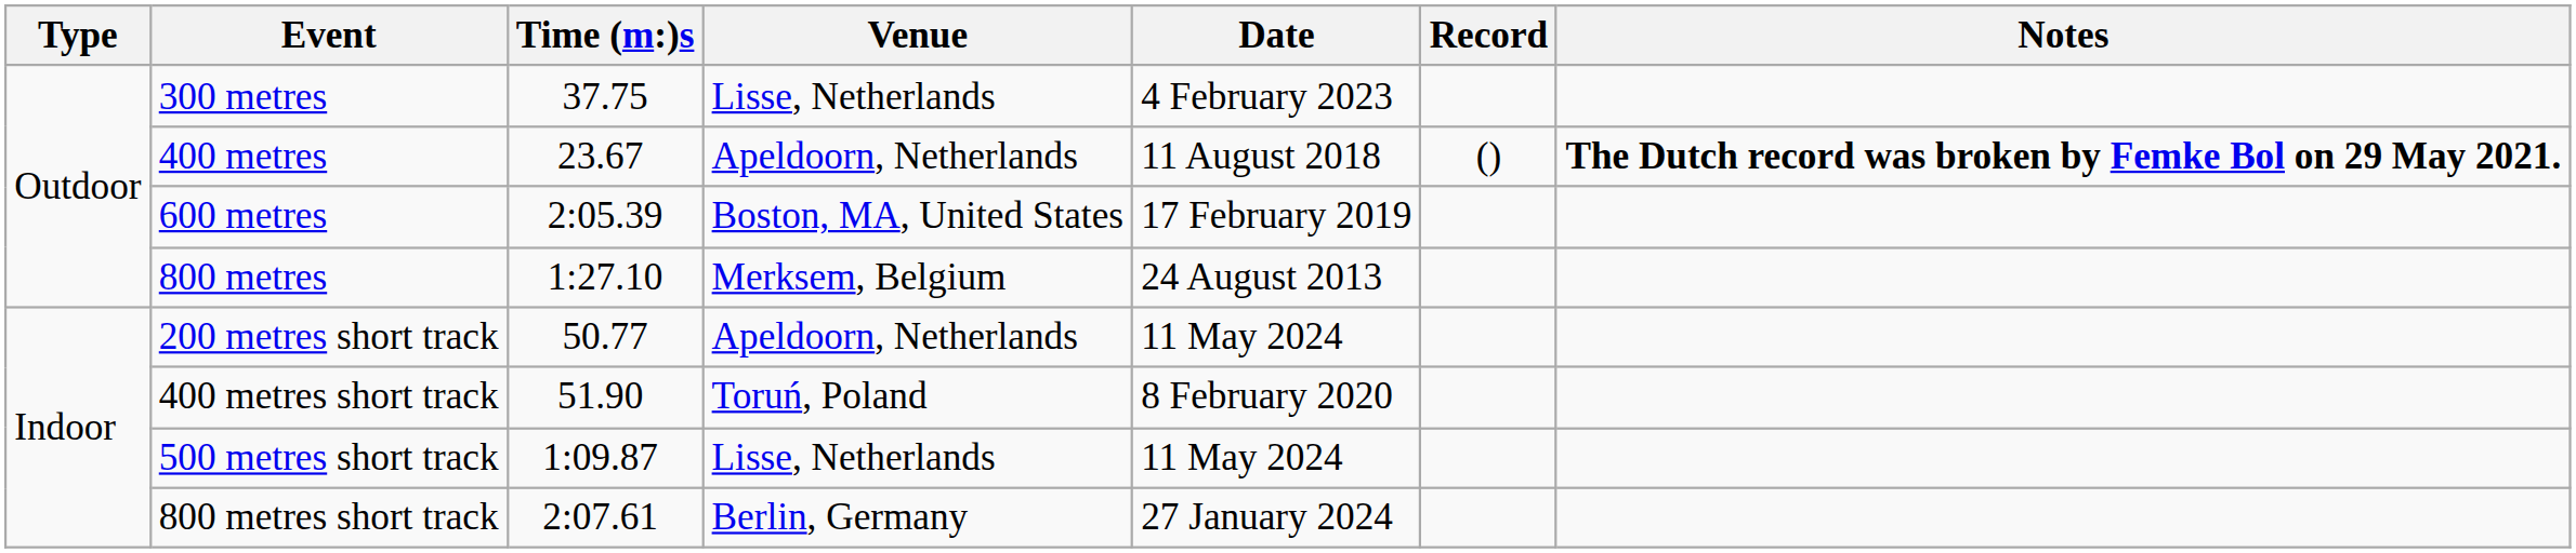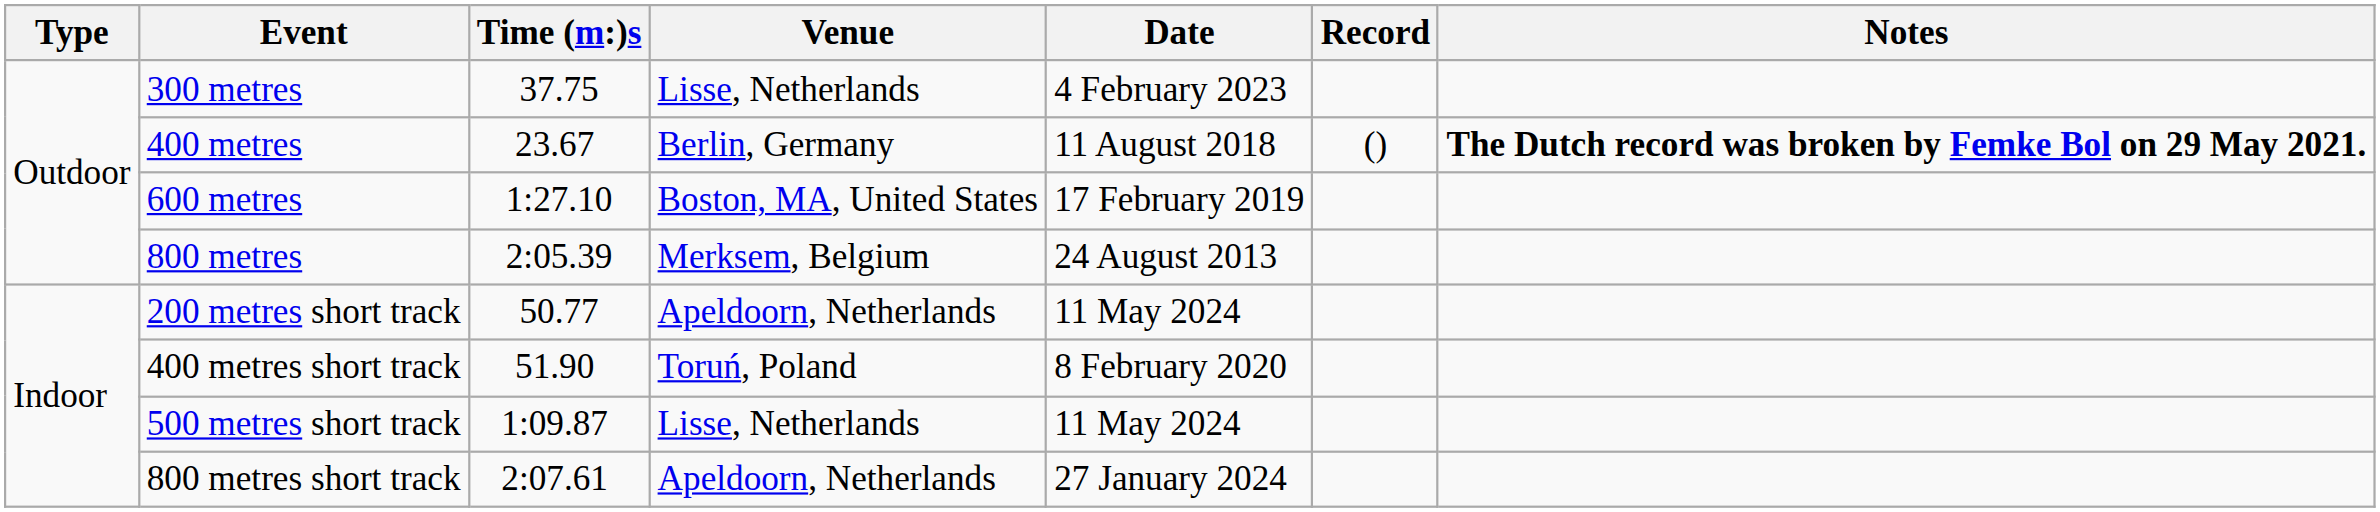400 metres | Venue: Apeldoorn, Netherlands -> Berlin, Germany
600 metres | Time (m:)s: 2:05.39 -> 1:27.10
800 metres | Time (m:)s: 1:27.10 -> 2:05.39
800 metres short track | Venue: Berlin, Germany -> Apeldoorn, Netherlands
